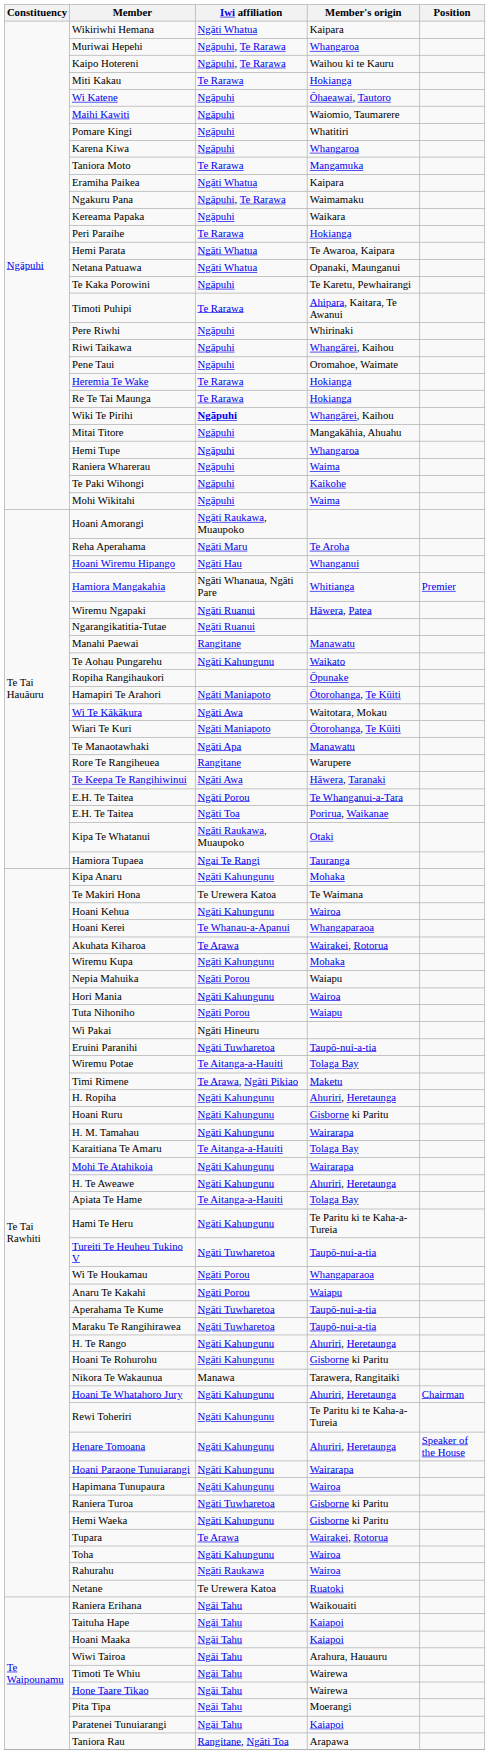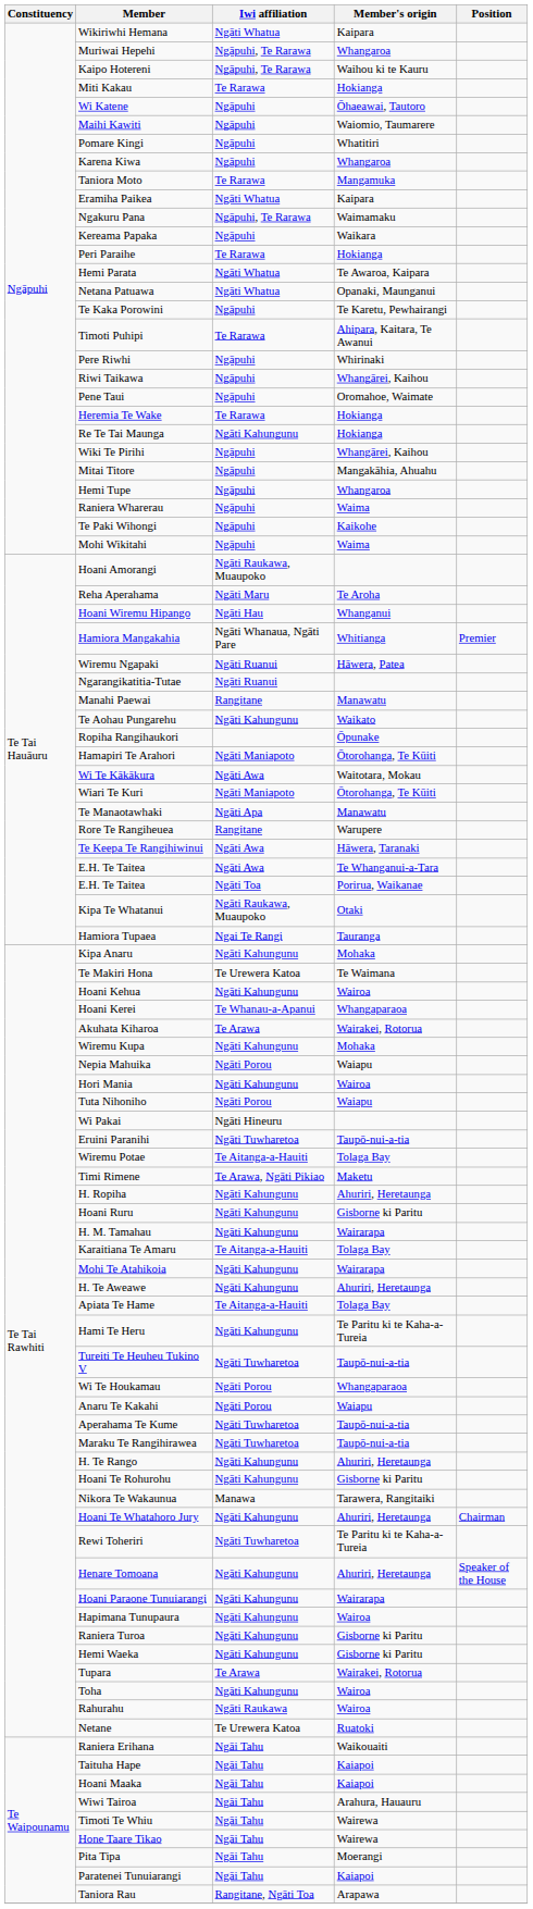Re Te Tai Maunga | Iwi affiliation: Te Rarawa -> Ngāti Kahungunu
Wiki Te Pirihi | Iwi affiliation: bold -> normal
E.H. Te Taitea / Te Whanganui-a-Tara | Iwi affiliation: Ngāti Porou -> Ngāti Awa
Rewi Toheriri | Iwi affiliation: Ngāti Kahungunu -> Ngāti Tuwharetoa
Raniera Turoa | Iwi affiliation: Ngāti Tuwharetoa -> Ngāti Kahungunu
